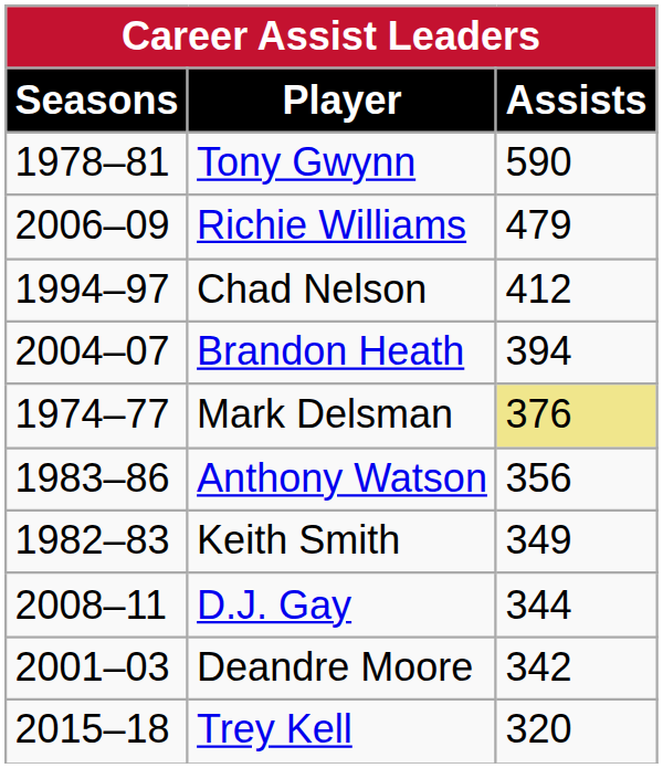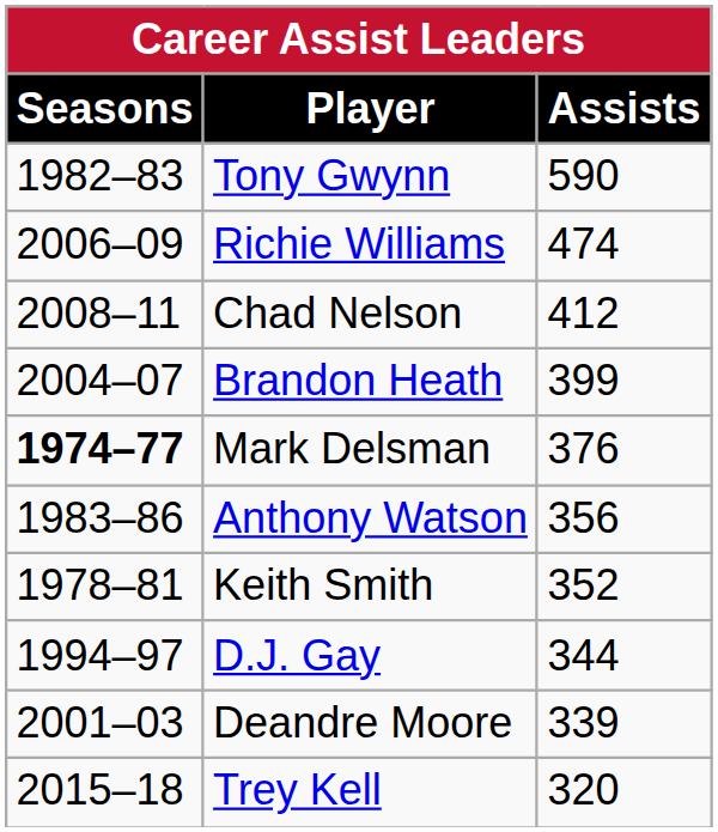Tony Gwynn | Seasons: 1978–81 -> 1982–83
Richie Williams | Assists: 479 -> 474
Chad Nelson | Seasons: 1994–97 -> 2008–11
Brandon Heath | Assists: 394 -> 399
Mark Delsman | Seasons: normal -> bold
Mark Delsman | Assists: khaki background -> no background
Keith Smith | Seasons: 1982–83 -> 1978–81
Keith Smith | Assists: 349 -> 352
D.J. Gay | Seasons: 2008–11 -> 1994–97
Deandre Moore | Assists: 342 -> 339
